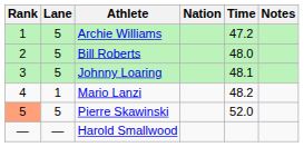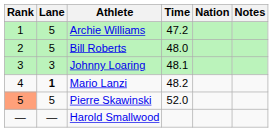columns swapped: Nation <-> Time
Johnny Loaring | Lane: 5 -> 3
Mario Lanzi | Lane: normal -> bold
